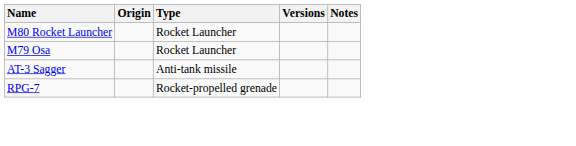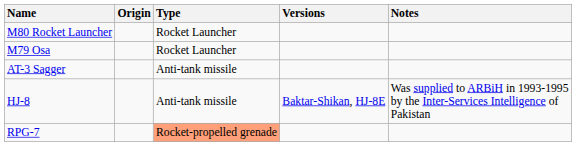+ row: HJ-8 | Anti-tank missile | Baktar-Shikan, HJ-8E | Was supplied to ARBiH in 1993-1995 by the Inter-Services Intelligence of Pakistan
RPG-7 | Type: no background -> lightsalmon background
